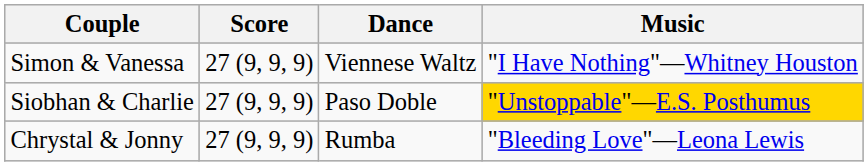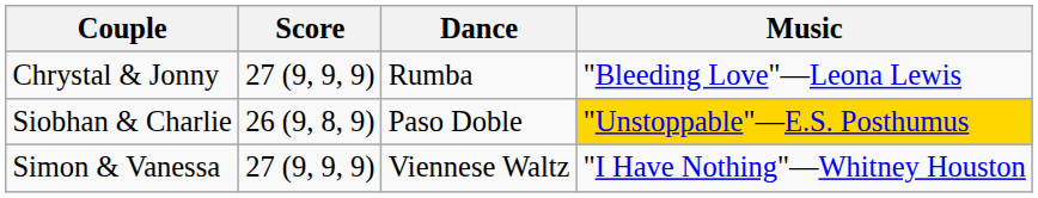rows swapped: Chrystal & Jonny <-> Simon & Vanessa
Siobhan & Charlie | Score: 27 (9, 9, 9) -> 26 (9, 8, 9)
